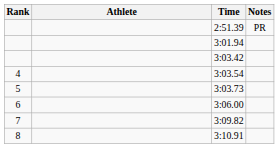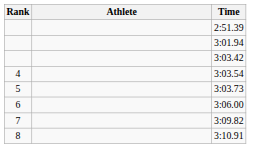- column: Notes | PR
